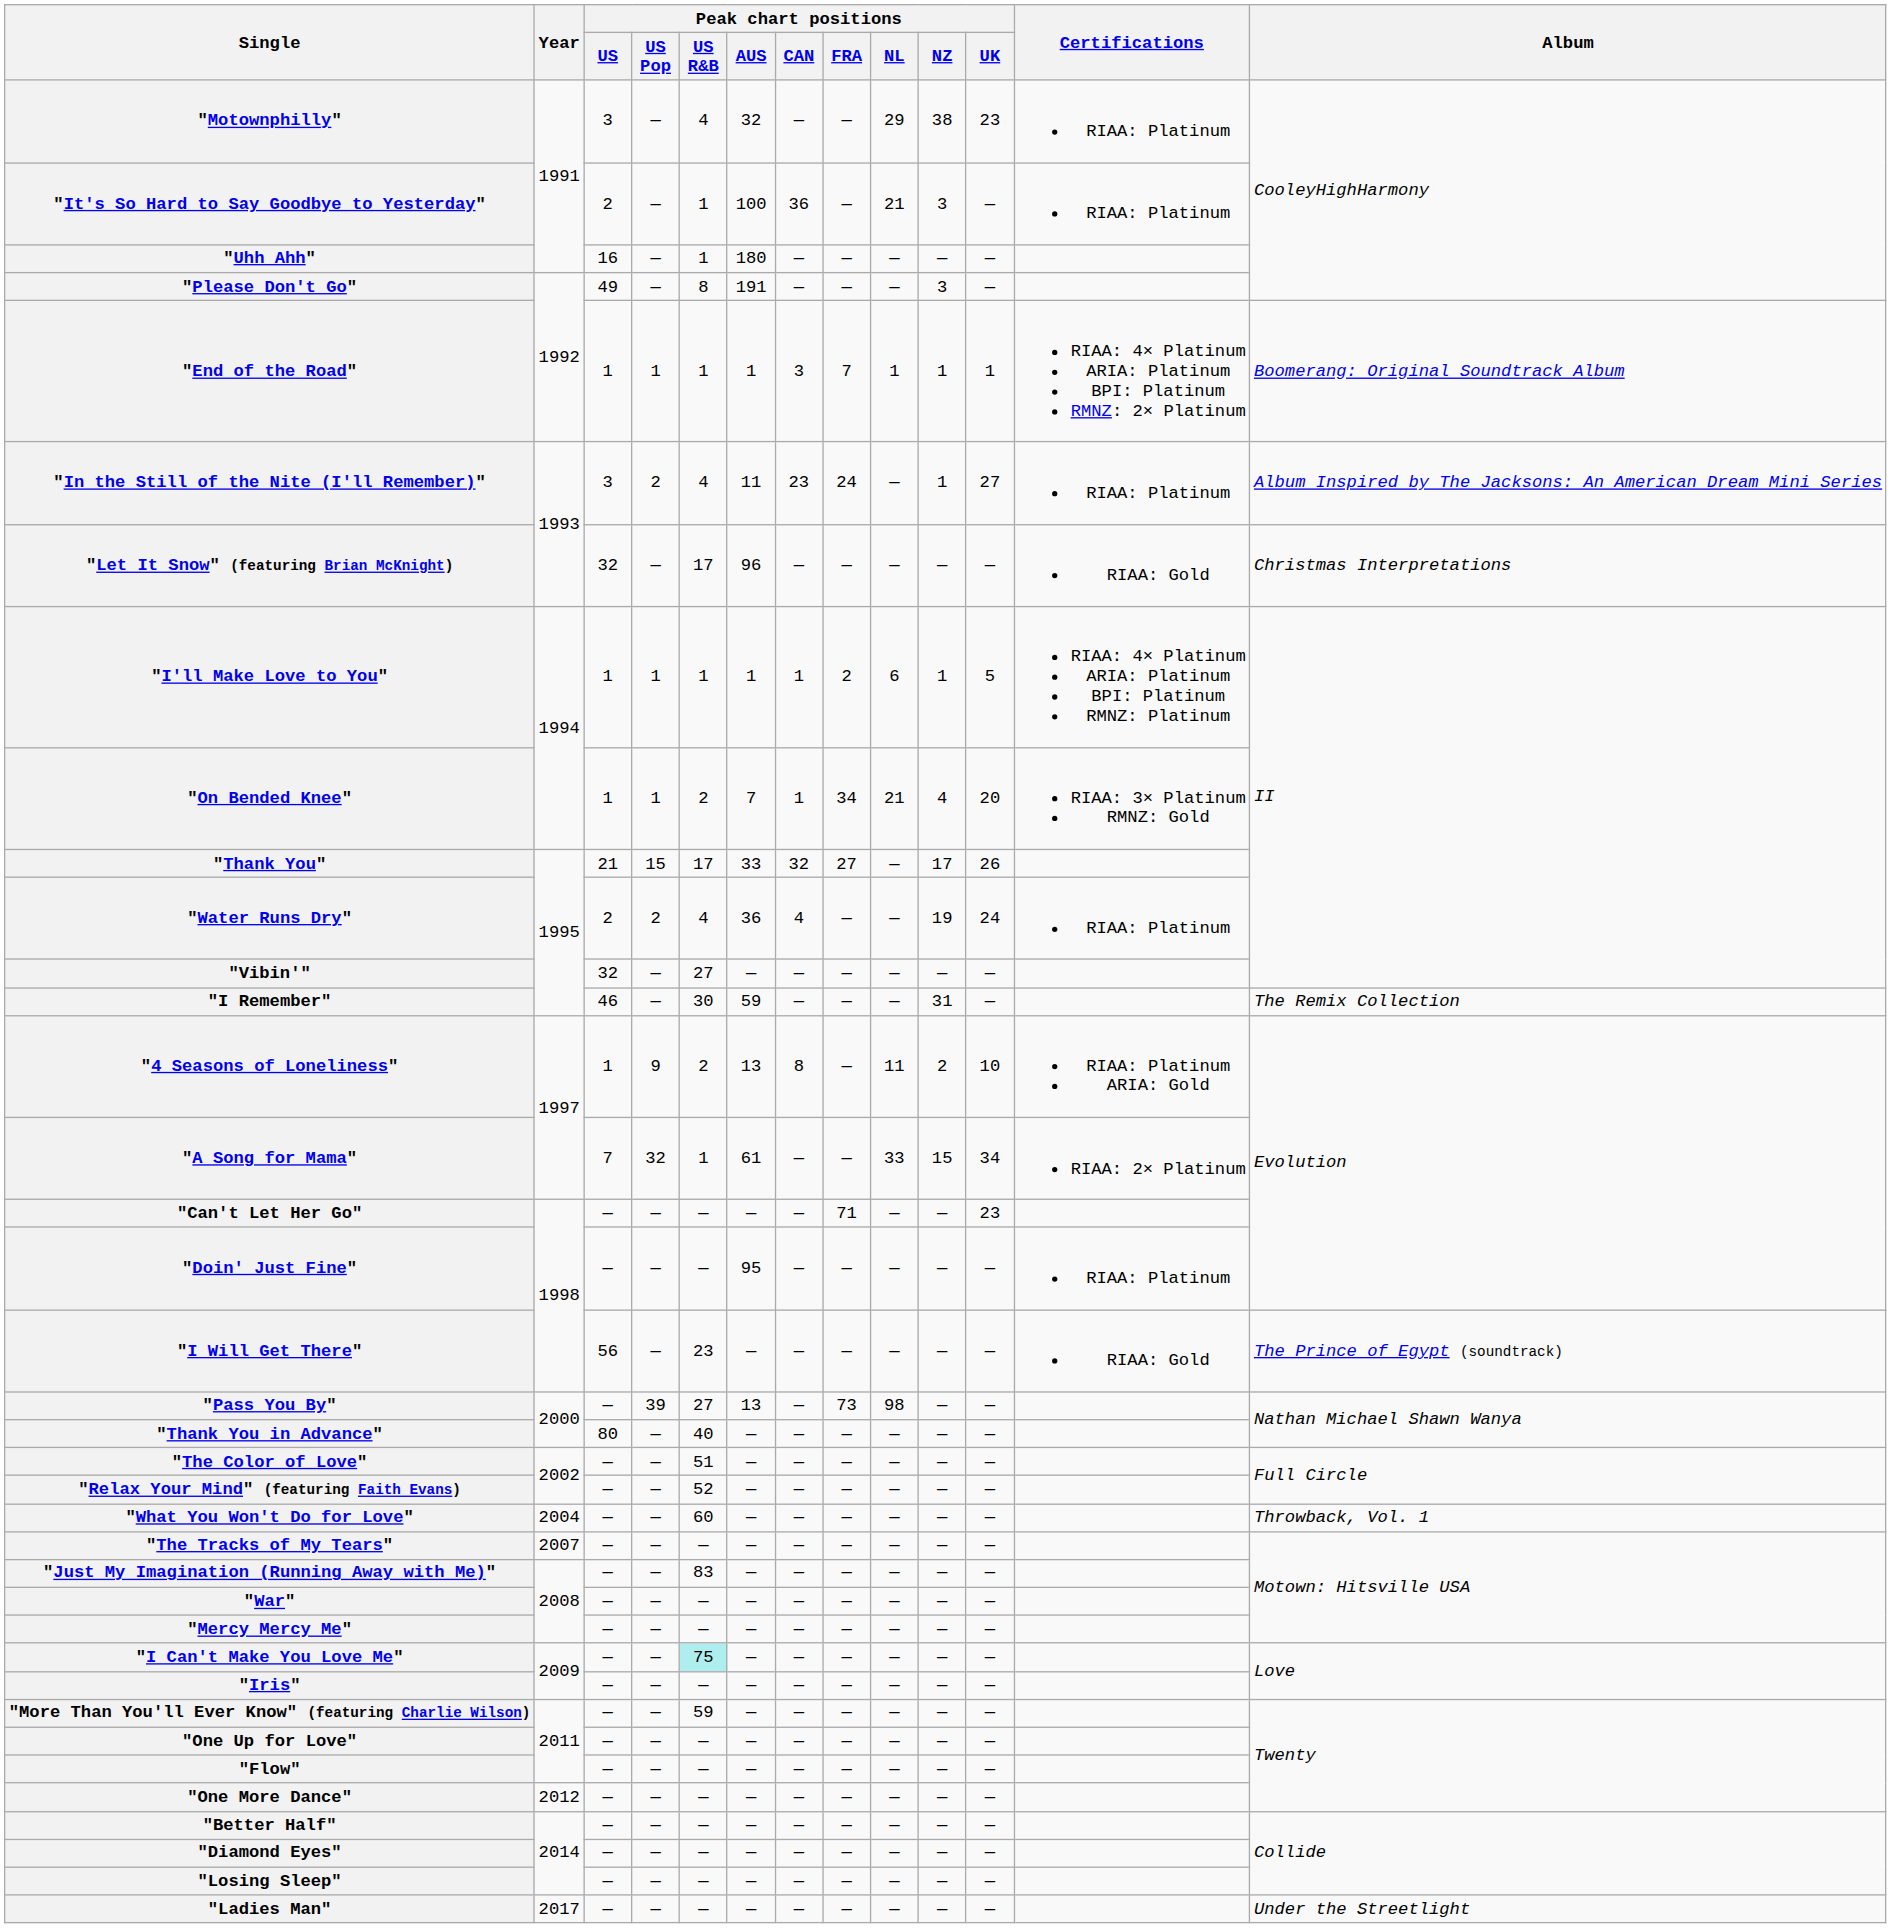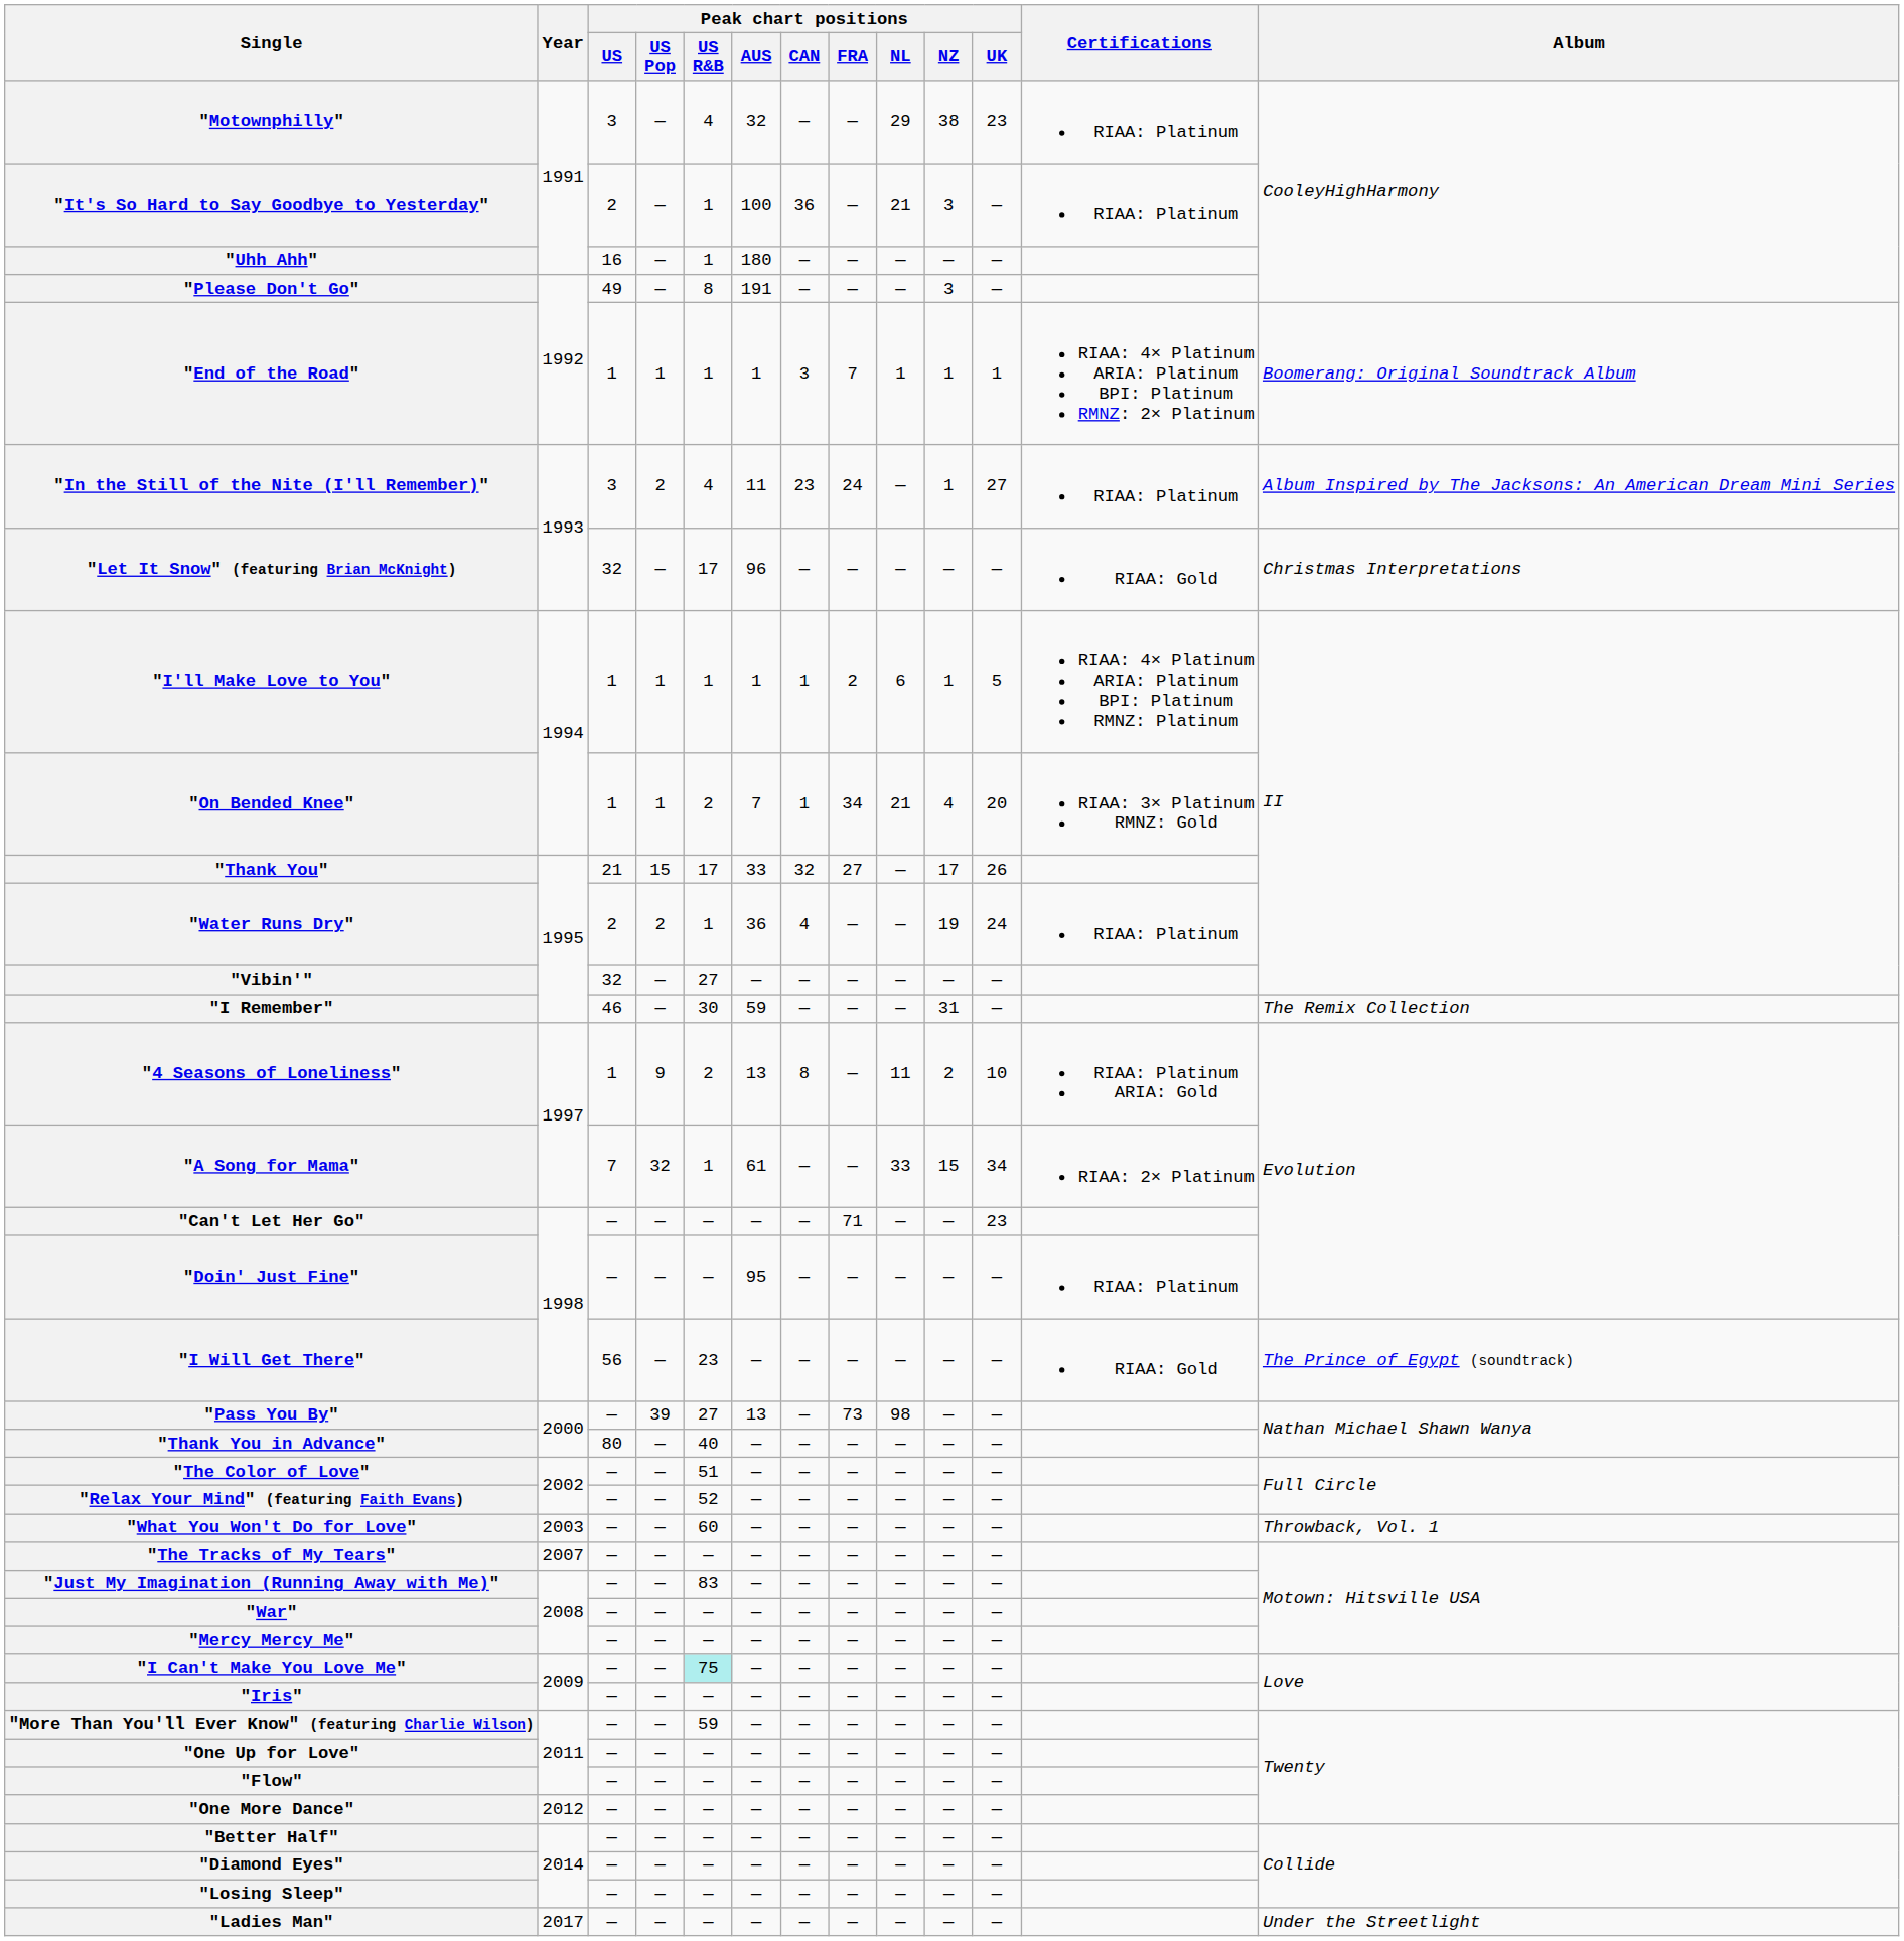"Water Runs Dry" | Peak chart positions / US R&B: 4 -> 1
"What You Won't Do for Love" | Year: 2004 -> 2003
